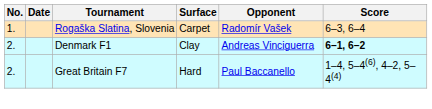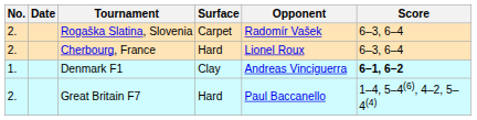Rogaška Slatina, Slovenia | No.: 1. -> 2.
+ row: 2. | Cherbourg, France | Hard | Lionel Roux | 6–3, 6–4
Denmark F1 | No.: 2. -> 1.
